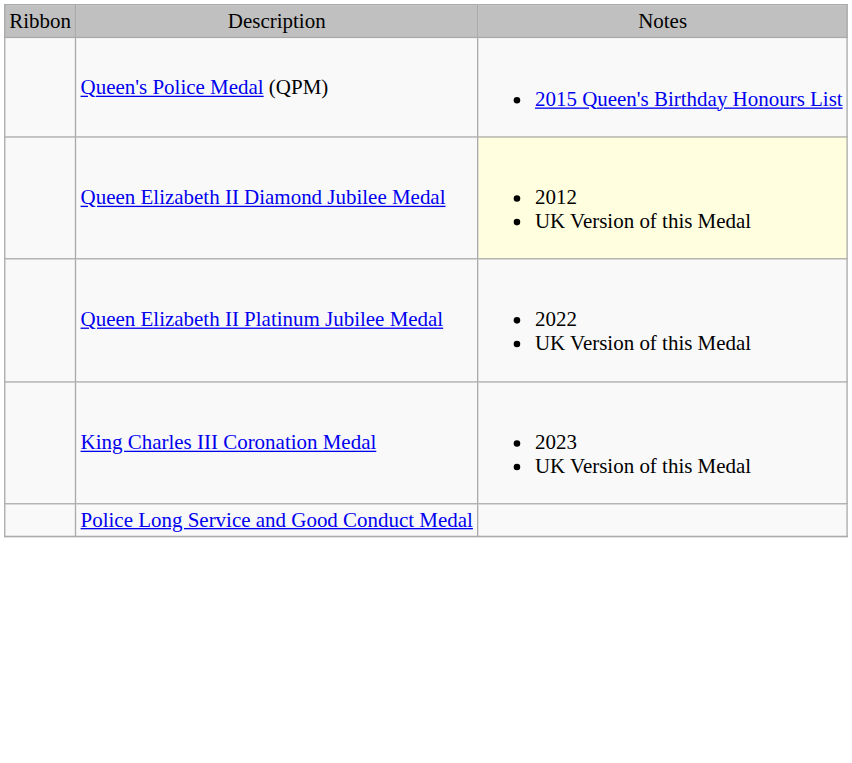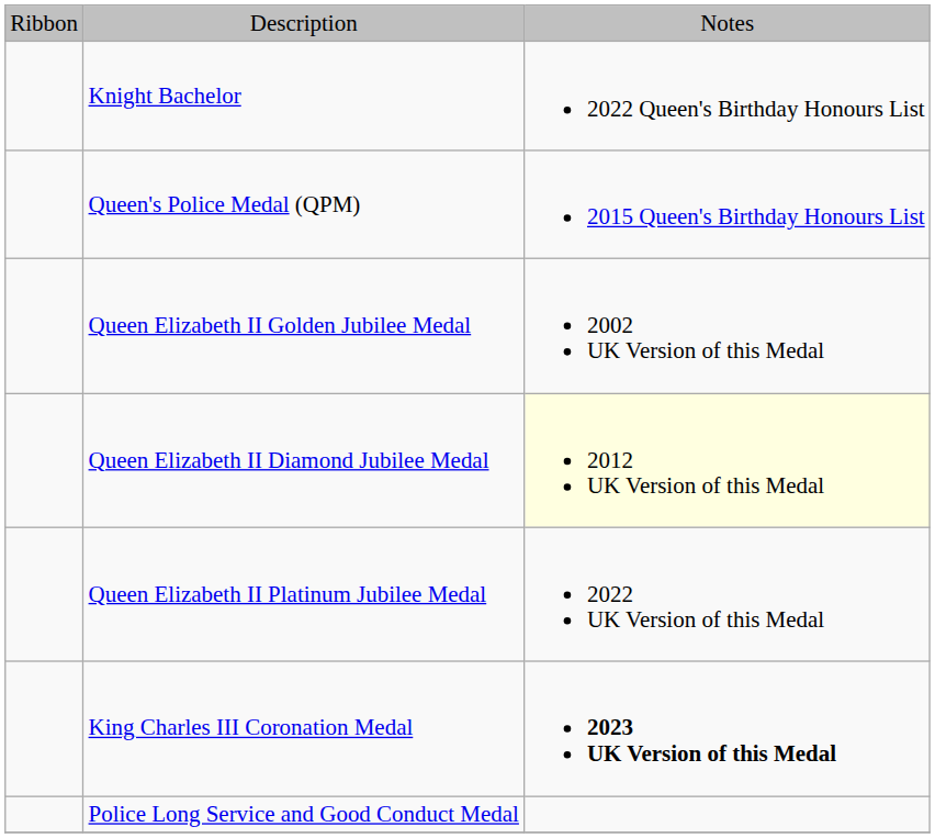+ row: Knight Bachelor | 2022 Queen's Birthday Honours List
+ row: Queen Elizabeth II Golden Jubilee Medal | 2002 UK Version of this Medal
King Charles III Coronation Medal | column 3: normal -> bold
